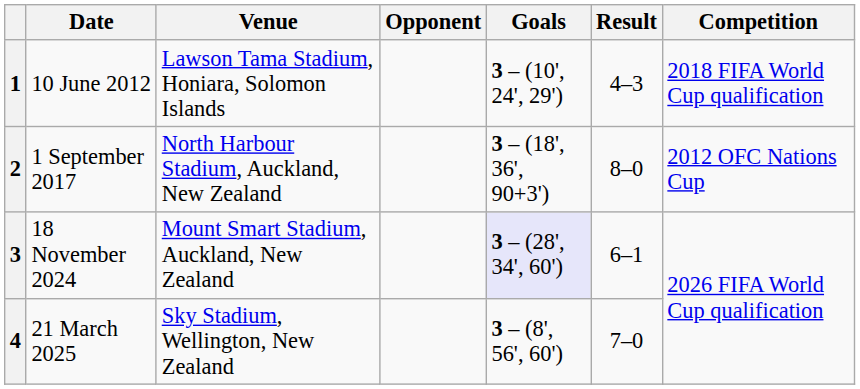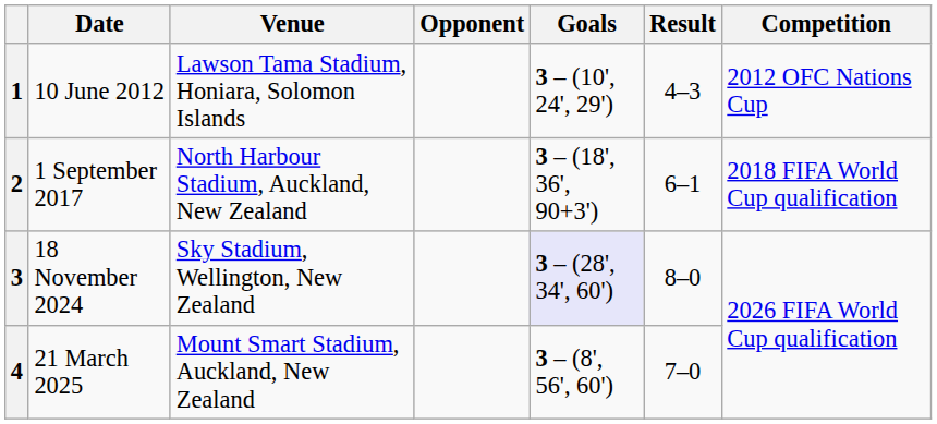1 | Competition: 2018 FIFA World Cup qualification -> 2012 OFC Nations Cup
2 | Result: 8–0 -> 6–1
2 | Competition: 2012 OFC Nations Cup -> 2018 FIFA World Cup qualification
3 | Venue: Mount Smart Stadium, Auckland, New Zealand -> Sky Stadium, Wellington, New Zealand
3 | Result: 6–1 -> 8–0
4 | Venue: Sky Stadium, Wellington, New Zealand -> Mount Smart Stadium, Auckland, New Zealand
